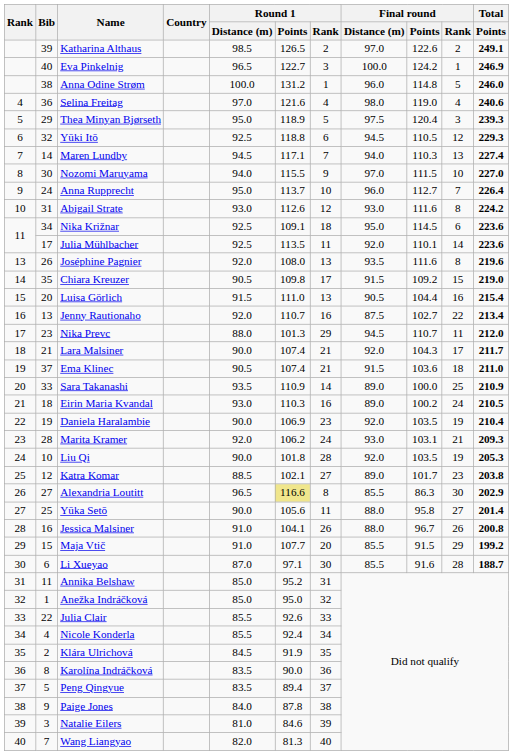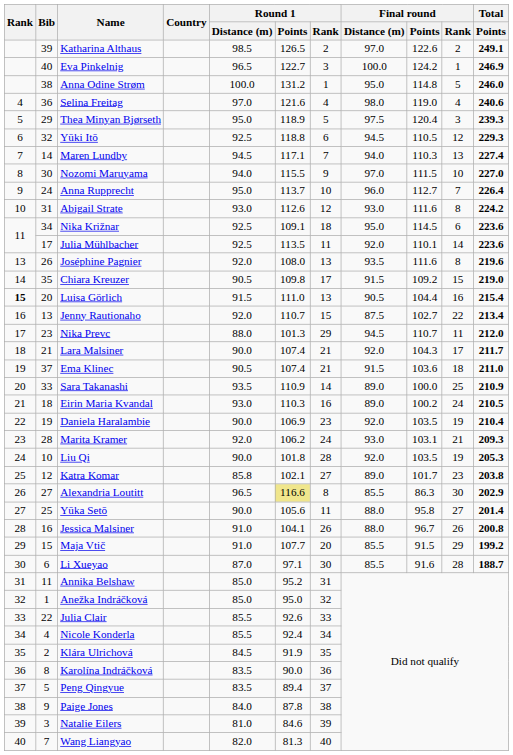Anna Odine Strøm | Final round / Distance (m): 96.0 -> 95.0
Luisa Görlich | Rank: normal -> bold
Jenny Rautionaho | Round 1 / Rank: 16 -> 15
Katra Komar | Round 1 / Distance (m): 88.5 -> 85.8
